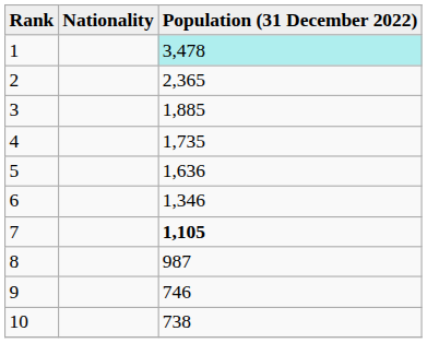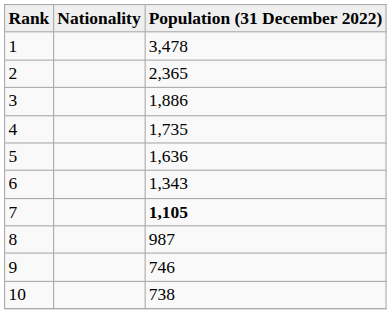1 | Population (31 December 2022): paleturquoise background -> no background
3 | Population (31 December 2022): 1,885 -> 1,886
6 | Population (31 December 2022): 1,346 -> 1,343
